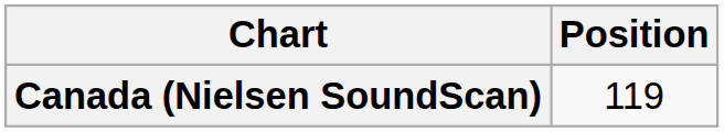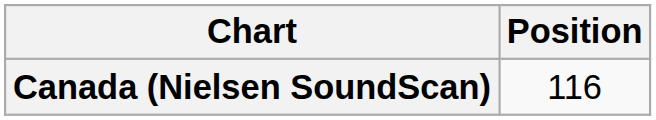Canada (Nielsen SoundScan) | Position: 119 -> 116
